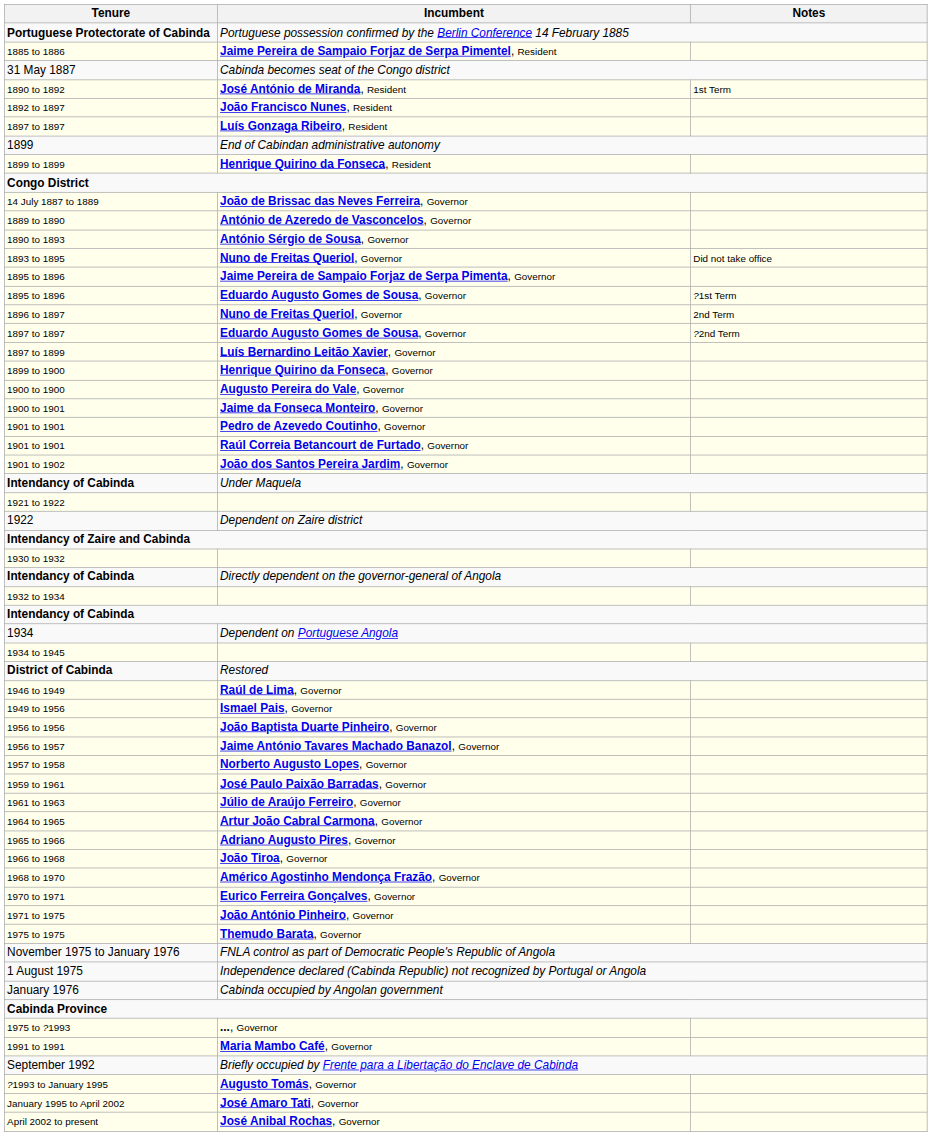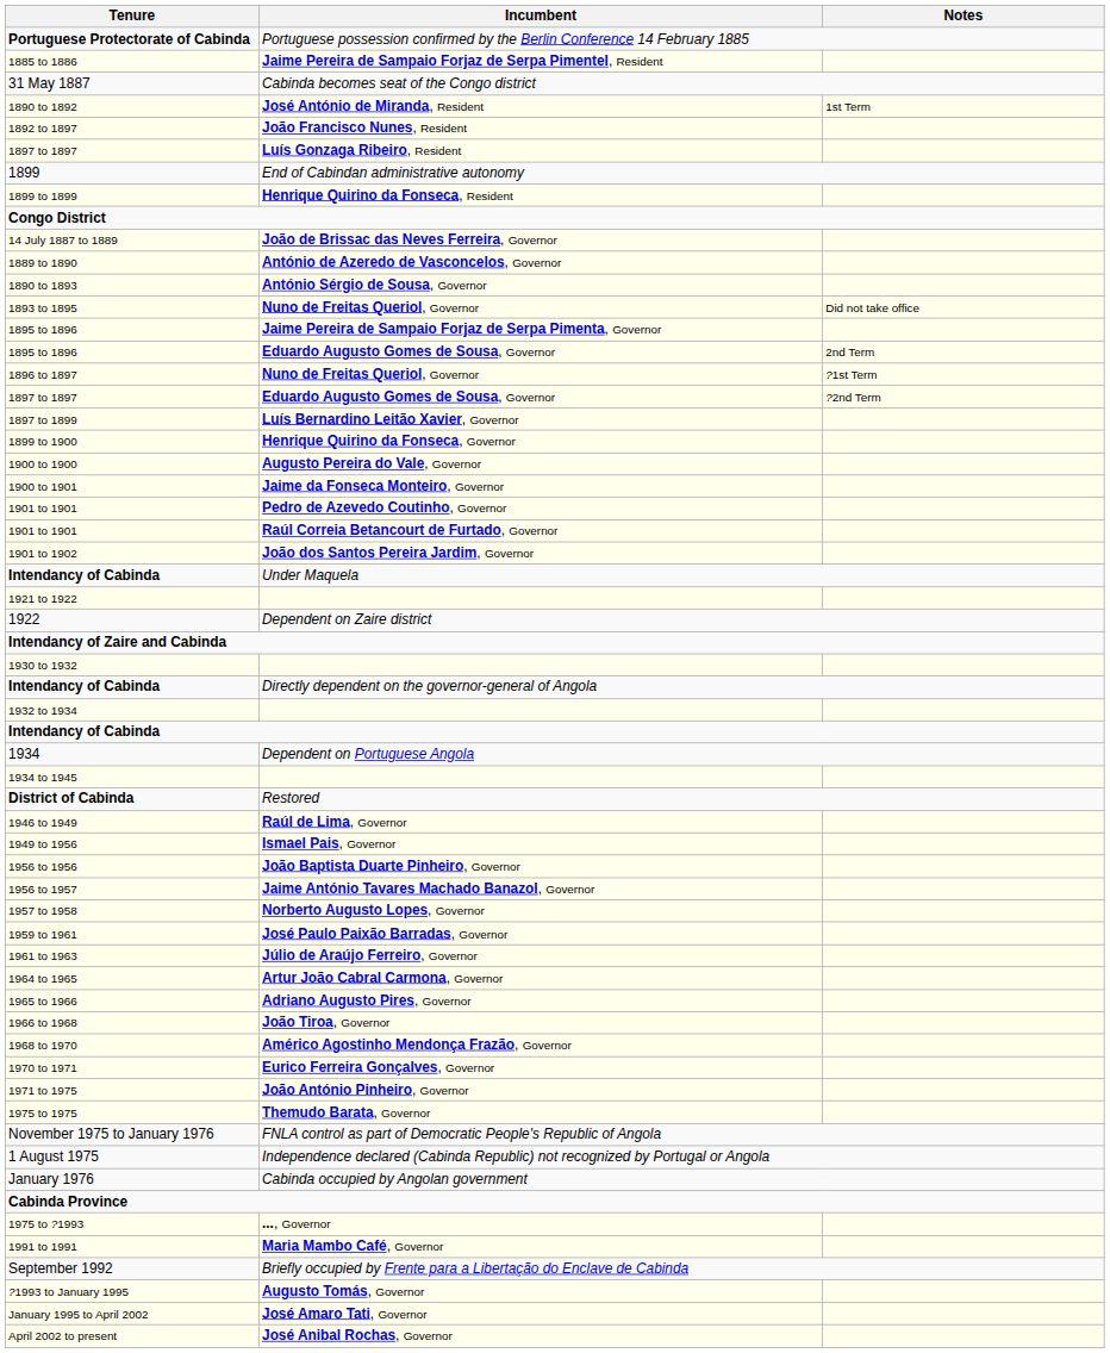1895 to 1896 / Eduardo Augusto Gomes de Sousa, Governor | Notes: ?1st Term -> 2nd Term
1896 to 1897 | Notes: 2nd Term -> ?1st Term
